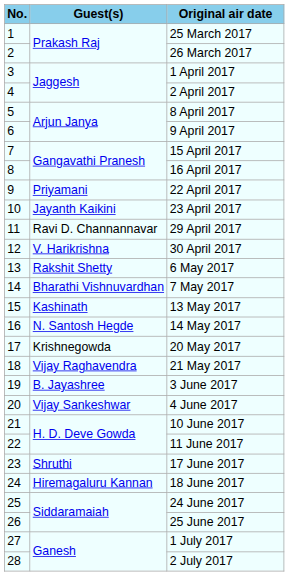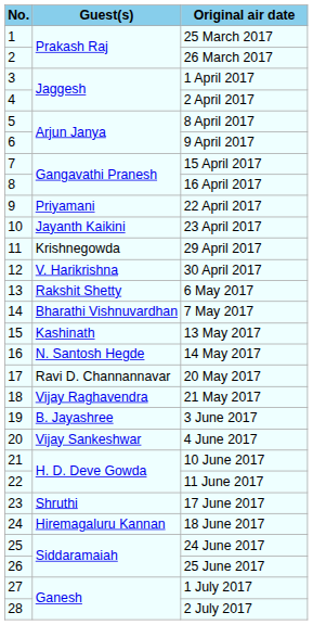29 April 2017 | Guest(s): Ravi D. Channannavar -> Krishnegowda
20 May 2017 | Guest(s): Krishnegowda -> Ravi D. Channannavar
